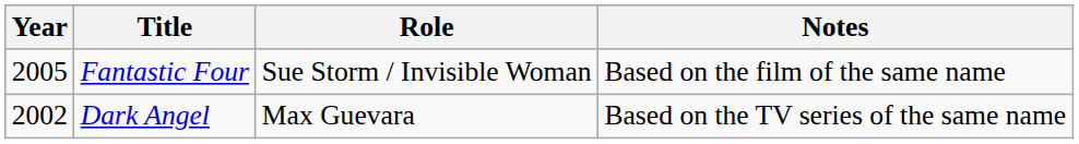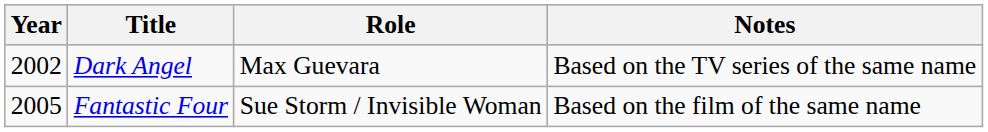rows swapped: Dark Angel <-> Fantastic Four
